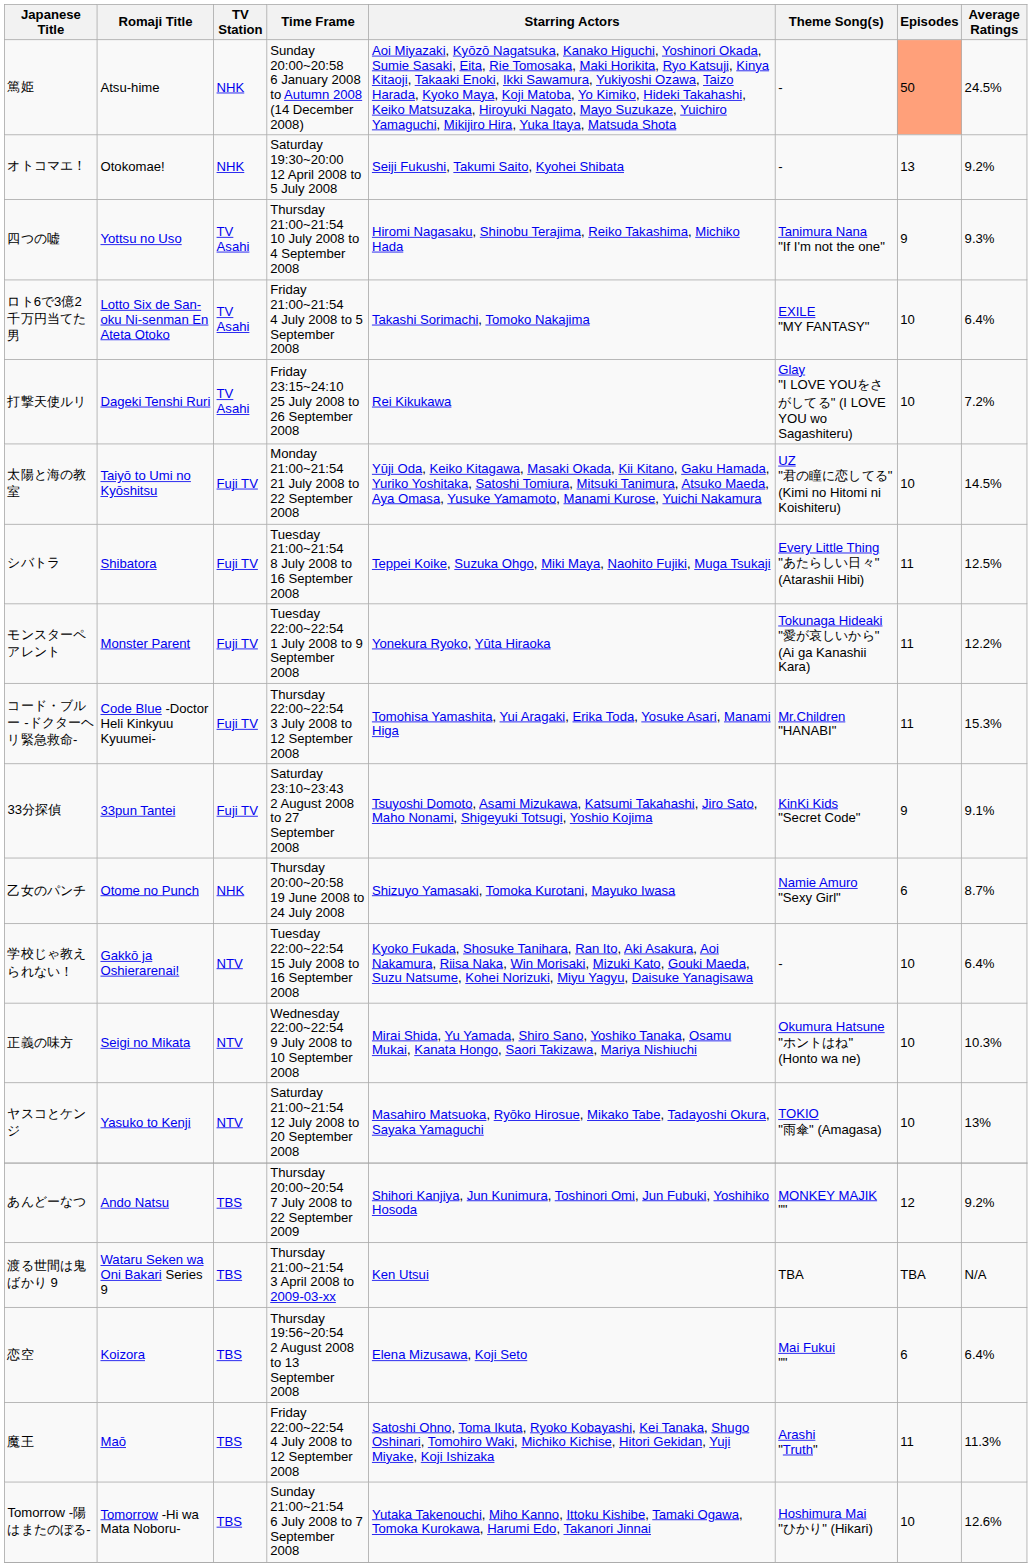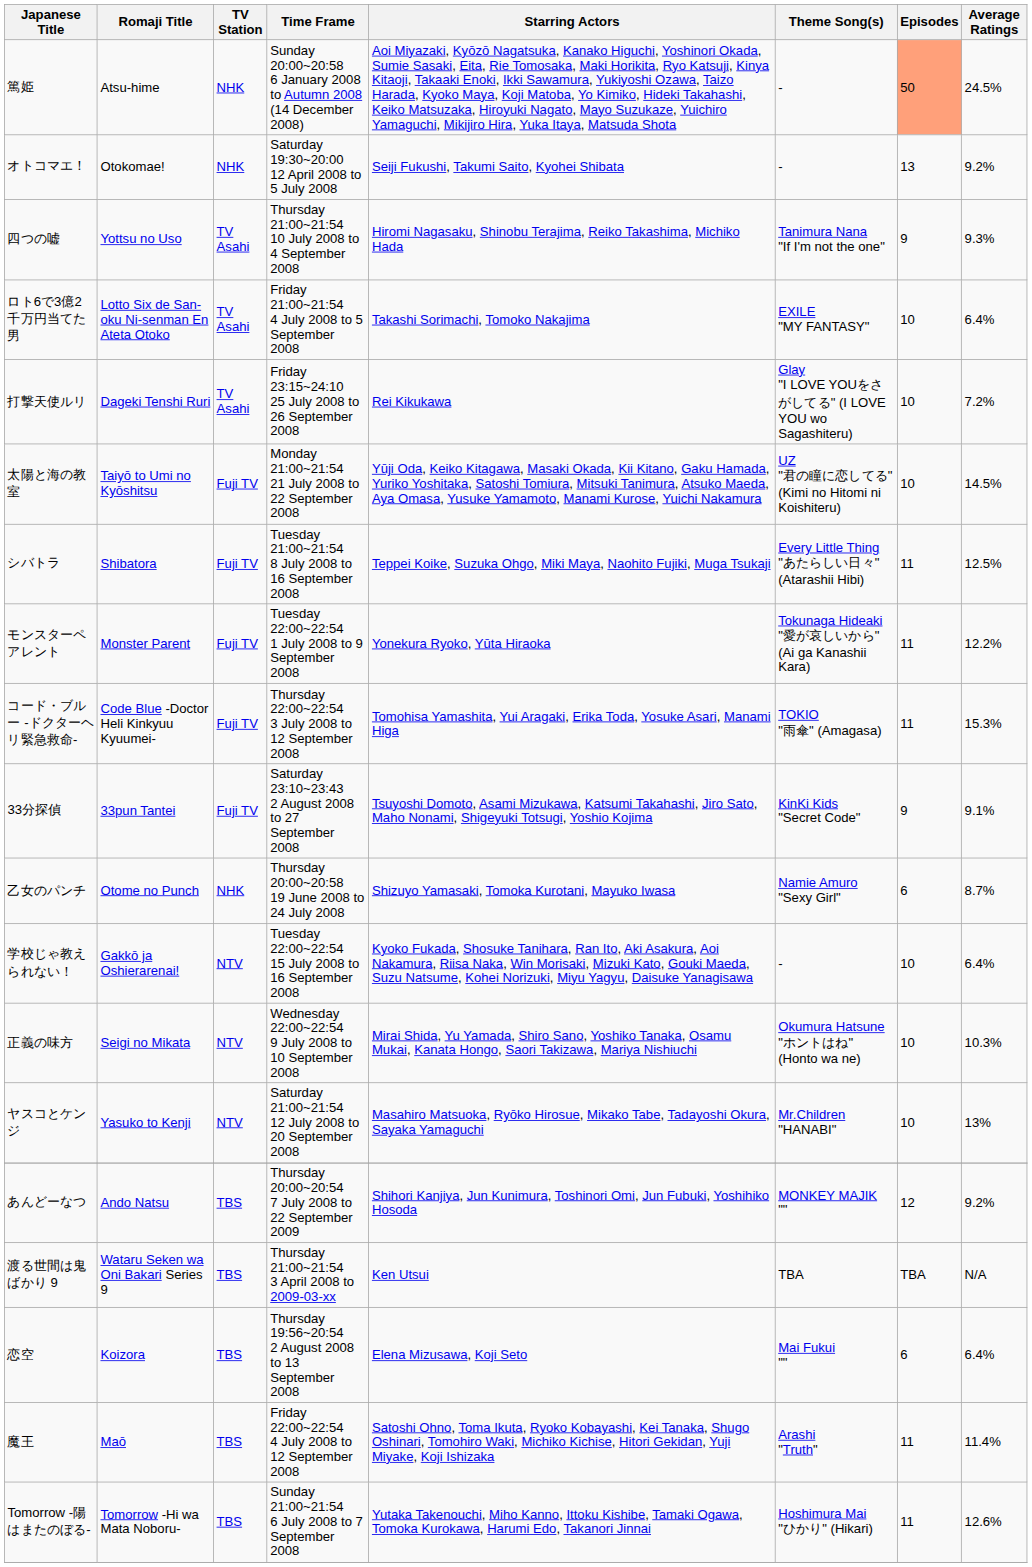コード・ブルー -ドクターヘリ緊急救命- | Theme Song(s): Mr.Children "HANABI" -> TOKIO "雨傘" (Amagasa)
ヤスコとケンジ | Theme Song(s): TOKIO "雨傘" (Amagasa) -> Mr.Children "HANABI"
魔王 | Average Ratings: 11.3% -> 11.4%
Tomorrow -陽はまたのぼる- | Episodes: 10 -> 11
